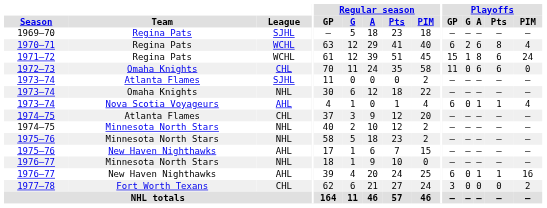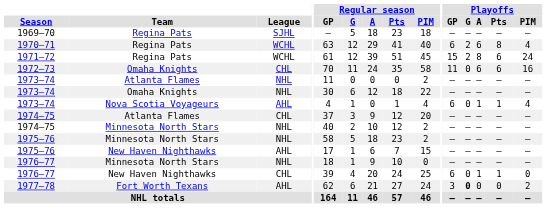1971–72 | Playoffs / G: 1 -> 2
1972–73 | Playoffs / PIM: 0 -> 16
1973–74 / Atlanta Flames | League: SJHL -> NHL
1976–77 / New Haven Nighthawks | League: AHL -> CHL
1976–77 / New Haven Nighthawks | Playoffs / PIM: 16 -> 0
1977–78 | League: CHL -> AHL
1977–78 | Playoffs / G: normal -> bold
